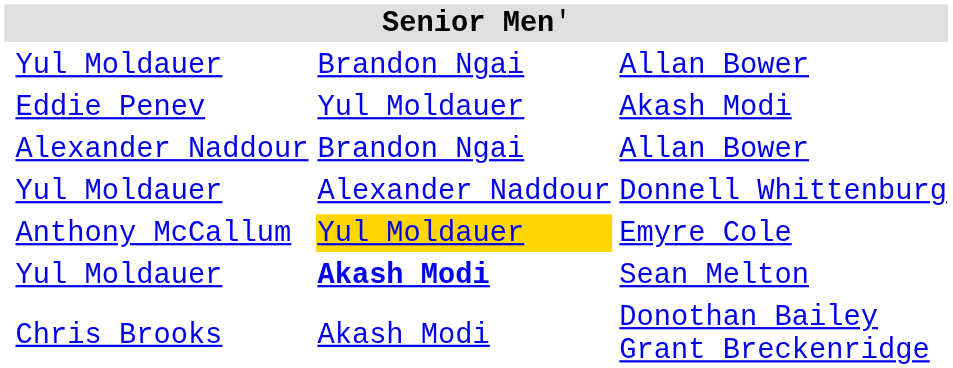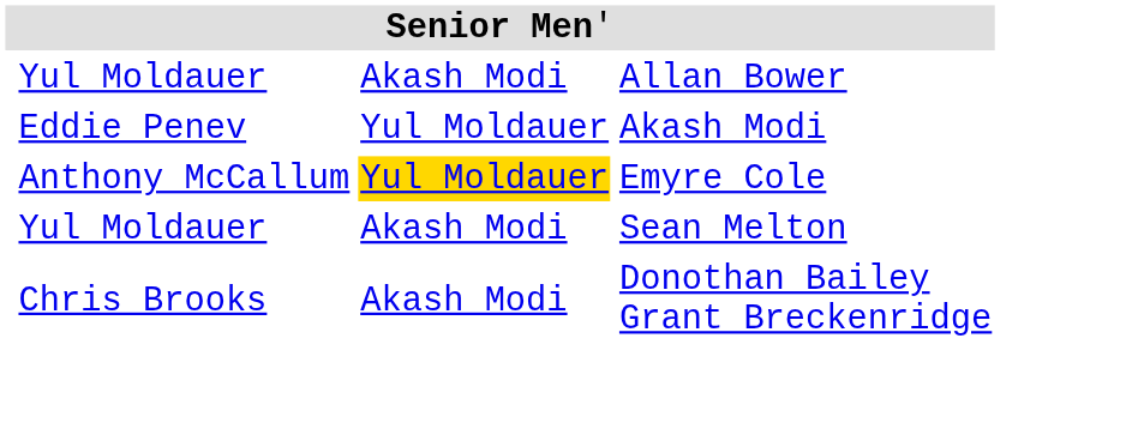Yul Moldauer / Allan Bower | column 3: Brandon Ngai -> Akash Modi
- row: Alexander Naddour | Brandon Ngai | Allan Bower
- row: Yul Moldauer | Alexander Naddour | Donnell Whittenburg
Sean Melton | column 3: bold -> normal
